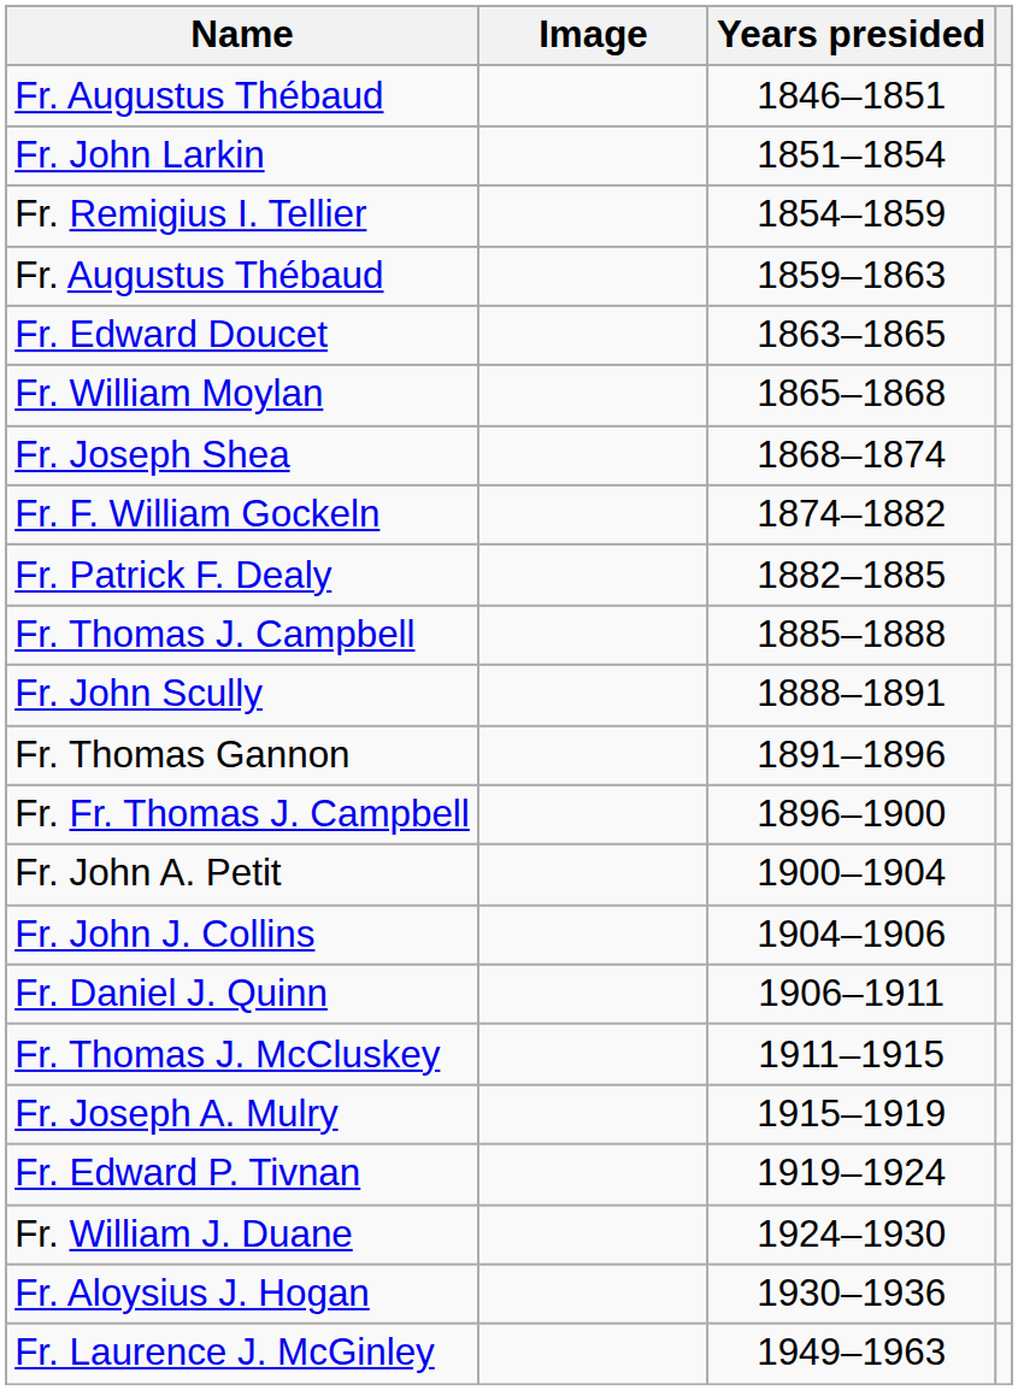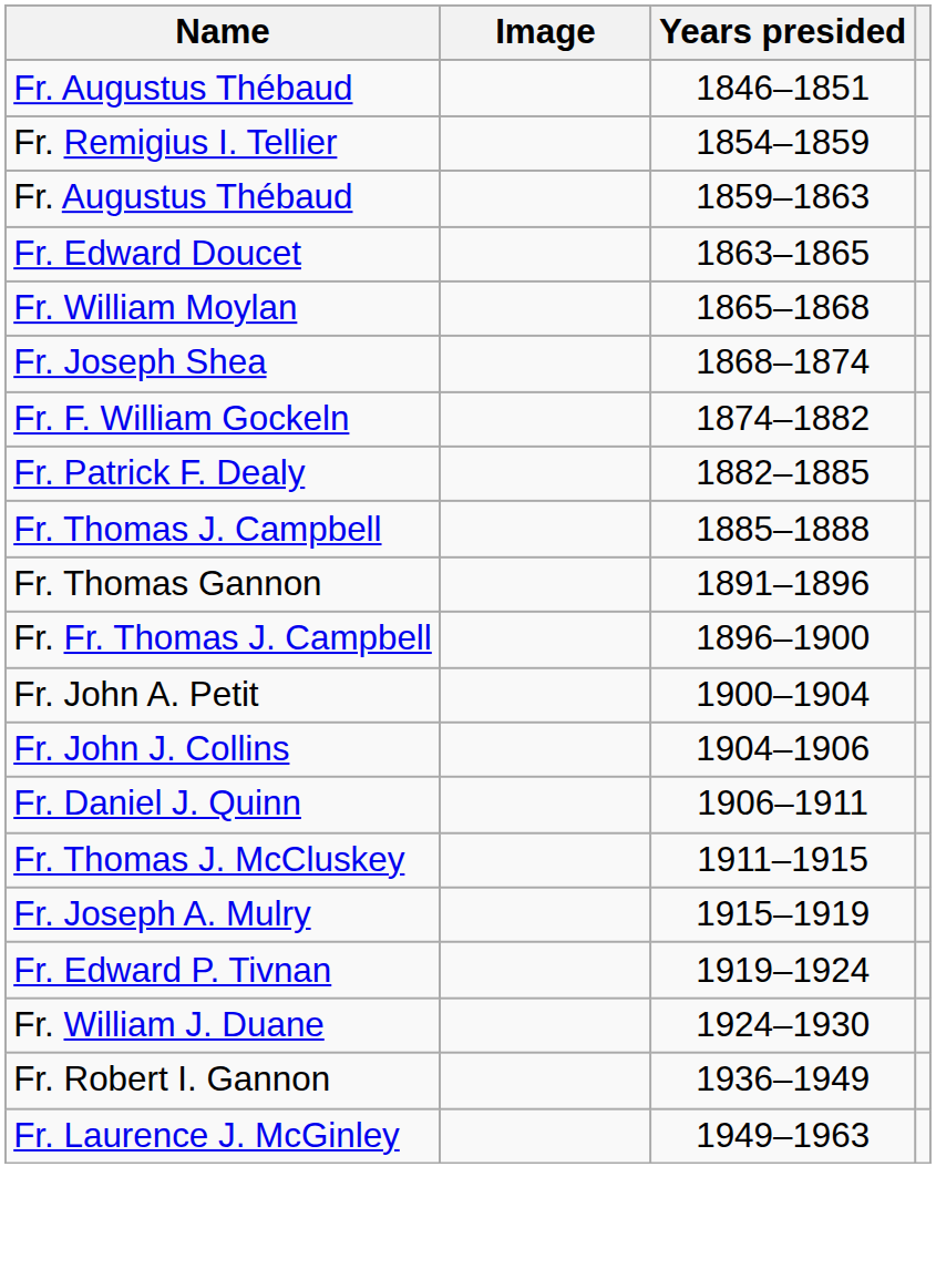- row: Fr. John Larkin | 1851–1854
- row: Fr. John Scully | 1888–1891
- row: Fr. Aloysius J. Hogan | 1930–1936
+ row: Fr. Robert I. Gannon | 1936–1949
